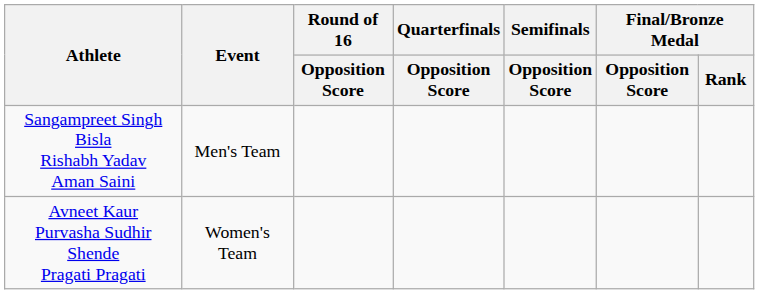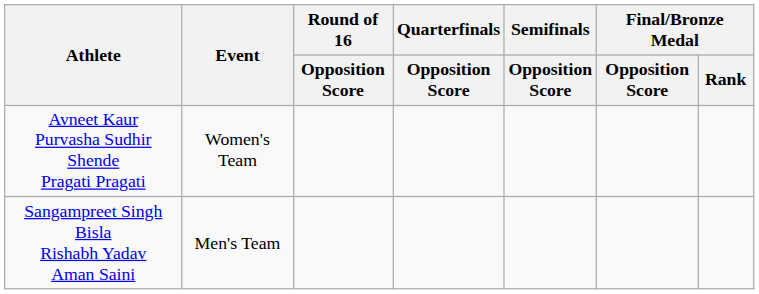rows swapped: Sangampreet Singh Bisla Rishabh Yadav Aman Saini <-> Avneet Kaur Purvasha Sudhir Shende Pragati Pragati
